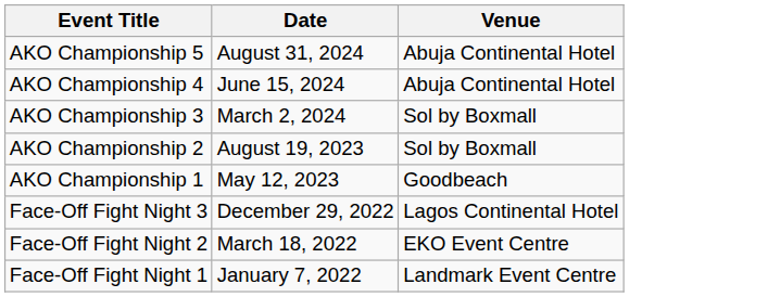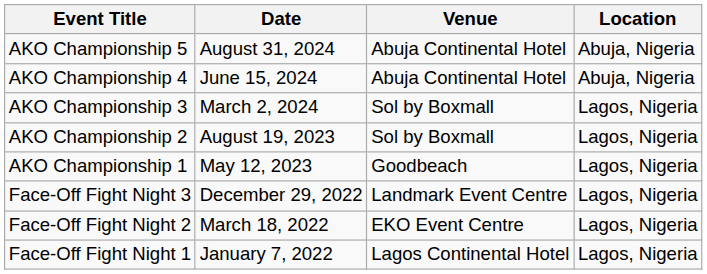+ column: Location | Abuja, Nigeria | Abuja, Nigeria | Lagos, Nigeria | Lagos, Nigeria | Lagos, Nigeria | Lagos, Nigeria | Lagos, Nigeria | Lagos, Nigeria
Face-Off Fight Night 3 | Venue: Lagos Continental Hotel -> Landmark Event Centre
Face-Off Fight Night 1 | Venue: Landmark Event Centre -> Lagos Continental Hotel
